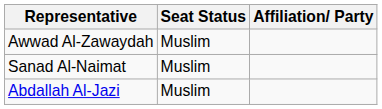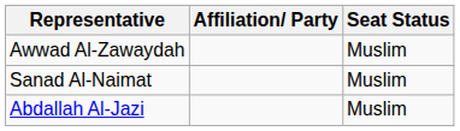columns swapped: Affiliation/ Party <-> Seat Status
